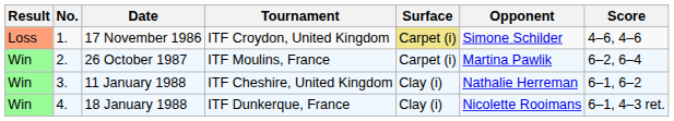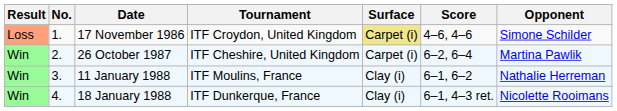columns swapped: Opponent <-> Score
26 October 1987 | Tournament: ITF Moulins, France -> ITF Cheshire, United Kingdom
11 January 1988 | Tournament: ITF Cheshire, United Kingdom -> ITF Moulins, France
